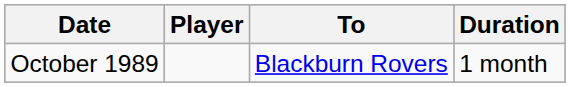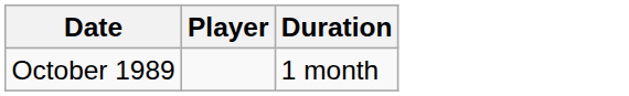- column: To | Blackburn Rovers
